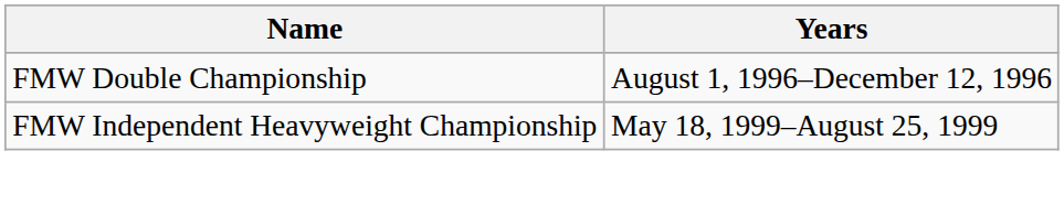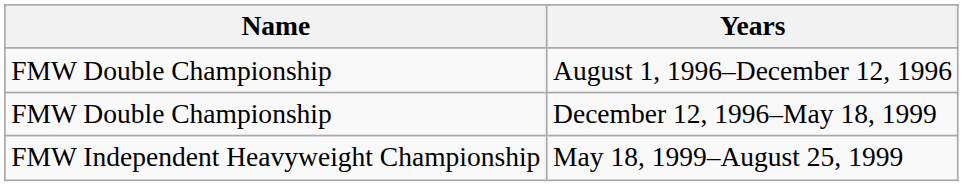+ row: FMW Double Championship | December 12, 1996–May 18, 1999
